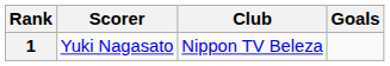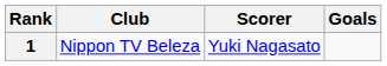columns swapped: Scorer <-> Club
